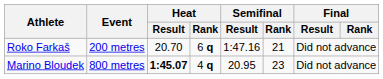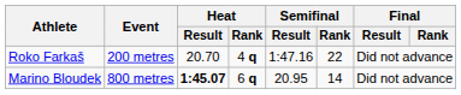Roko Farkaš | Heat / Rank: 6 q -> 4 q
Roko Farkaš | Semifinal / Rank: 21 -> 22
Marino Bloudek | Heat / Rank: 4 q -> 6 q
Marino Bloudek | Semifinal / Rank: 23 -> 14
